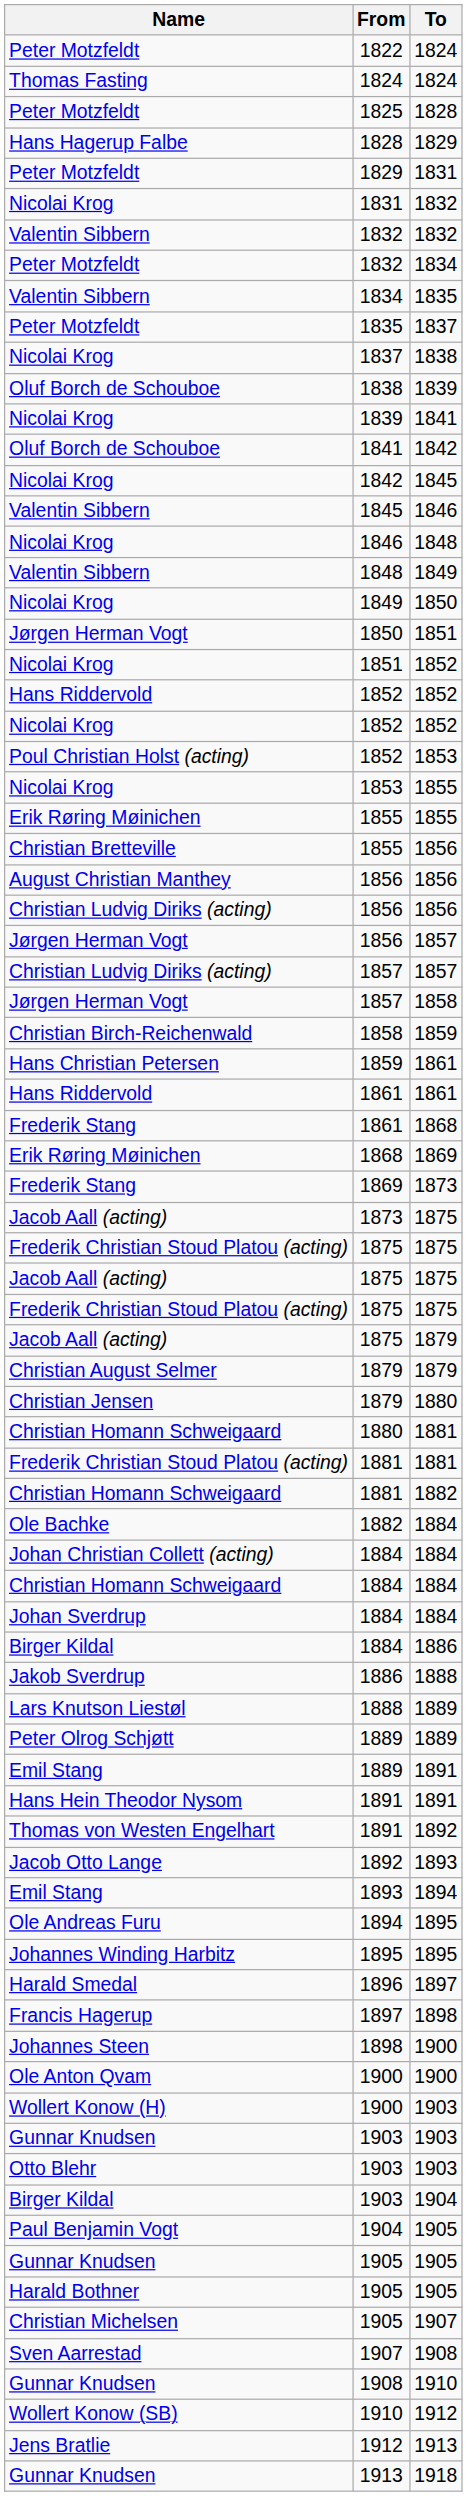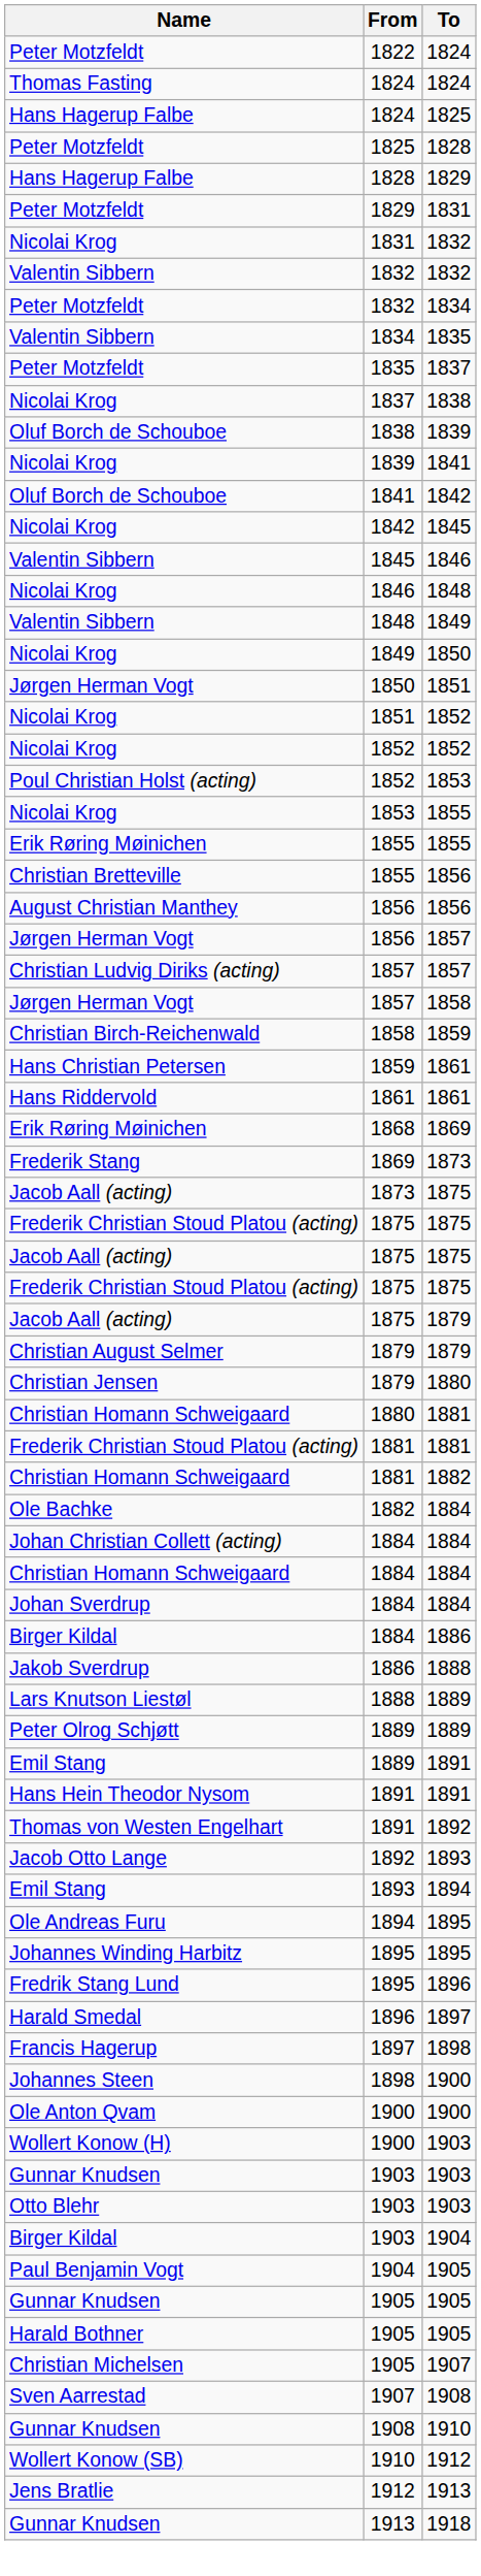+ row: Hans Hagerup Falbe | 1824 | 1825
- row: Hans Riddervold | 1852 | 1852
- row: Christian Ludvig Diriks (acting) | 1856 | 1856
- row: Frederik Stang | 1861 | 1868
+ row: Fredrik Stang Lund | 1895 | 1896
